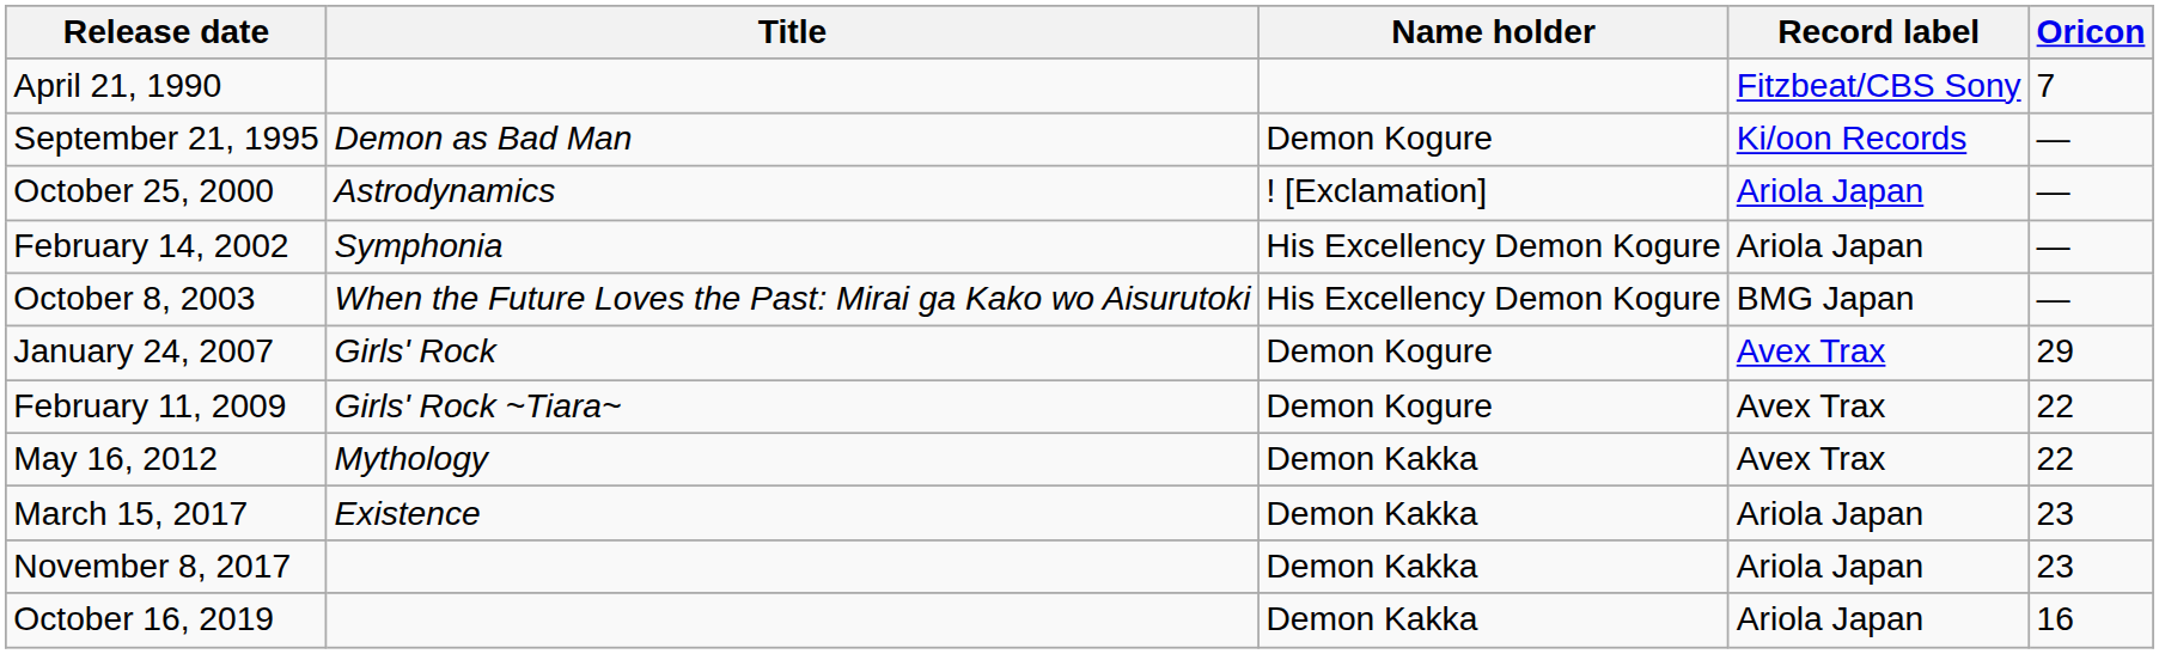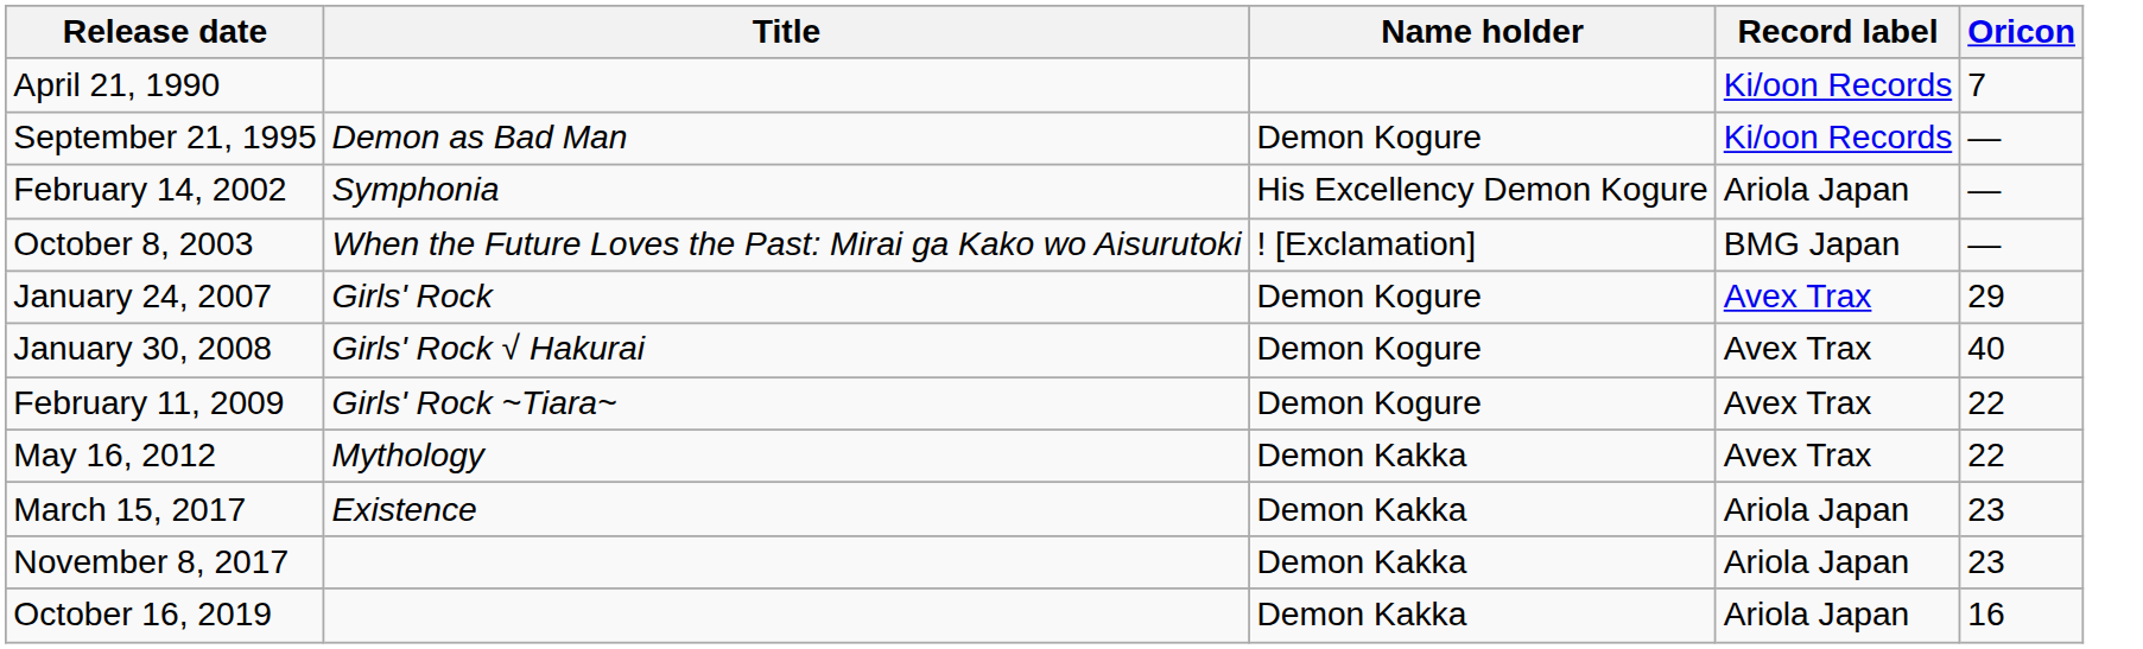April 21, 1990 | Record label: Fitzbeat/CBS Sony -> Ki/oon Records
- row: October 25, 2000 | Astrodynamics | ! [Exclamation] | Ariola Japan | —
October 8, 2003 | Name holder: His Excellency Demon Kogure -> ! [Exclamation]
+ row: January 30, 2008 | Girls' Rock √ Hakurai | Demon Kogure | Avex Trax | 40
